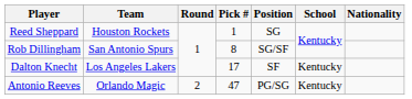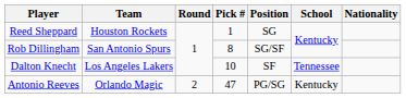Dalton Knecht | Pick #: 17 -> 10
Dalton Knecht | School: Kentucky -> Tennessee
